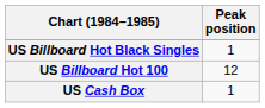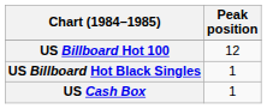rows swapped: US Billboard Hot 100 <-> US Billboard Hot Black Singles
